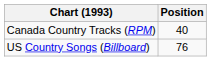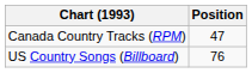Canada Country Tracks (RPM) | Position: 40 -> 47
